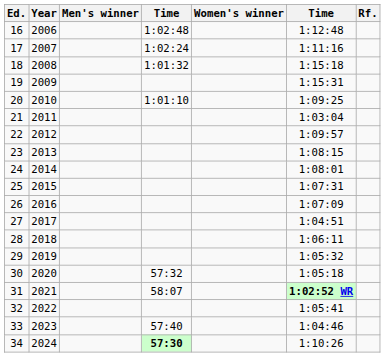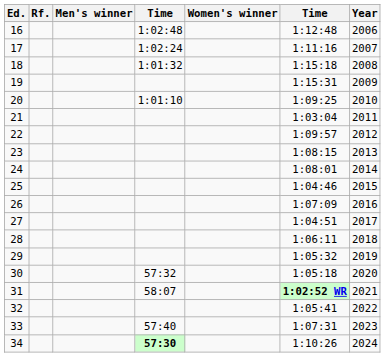columns swapped: Year <-> Rf.
25 | column 6: 1:07:31 -> 1:04:46
33 | column 6: 1:04:46 -> 1:07:31
